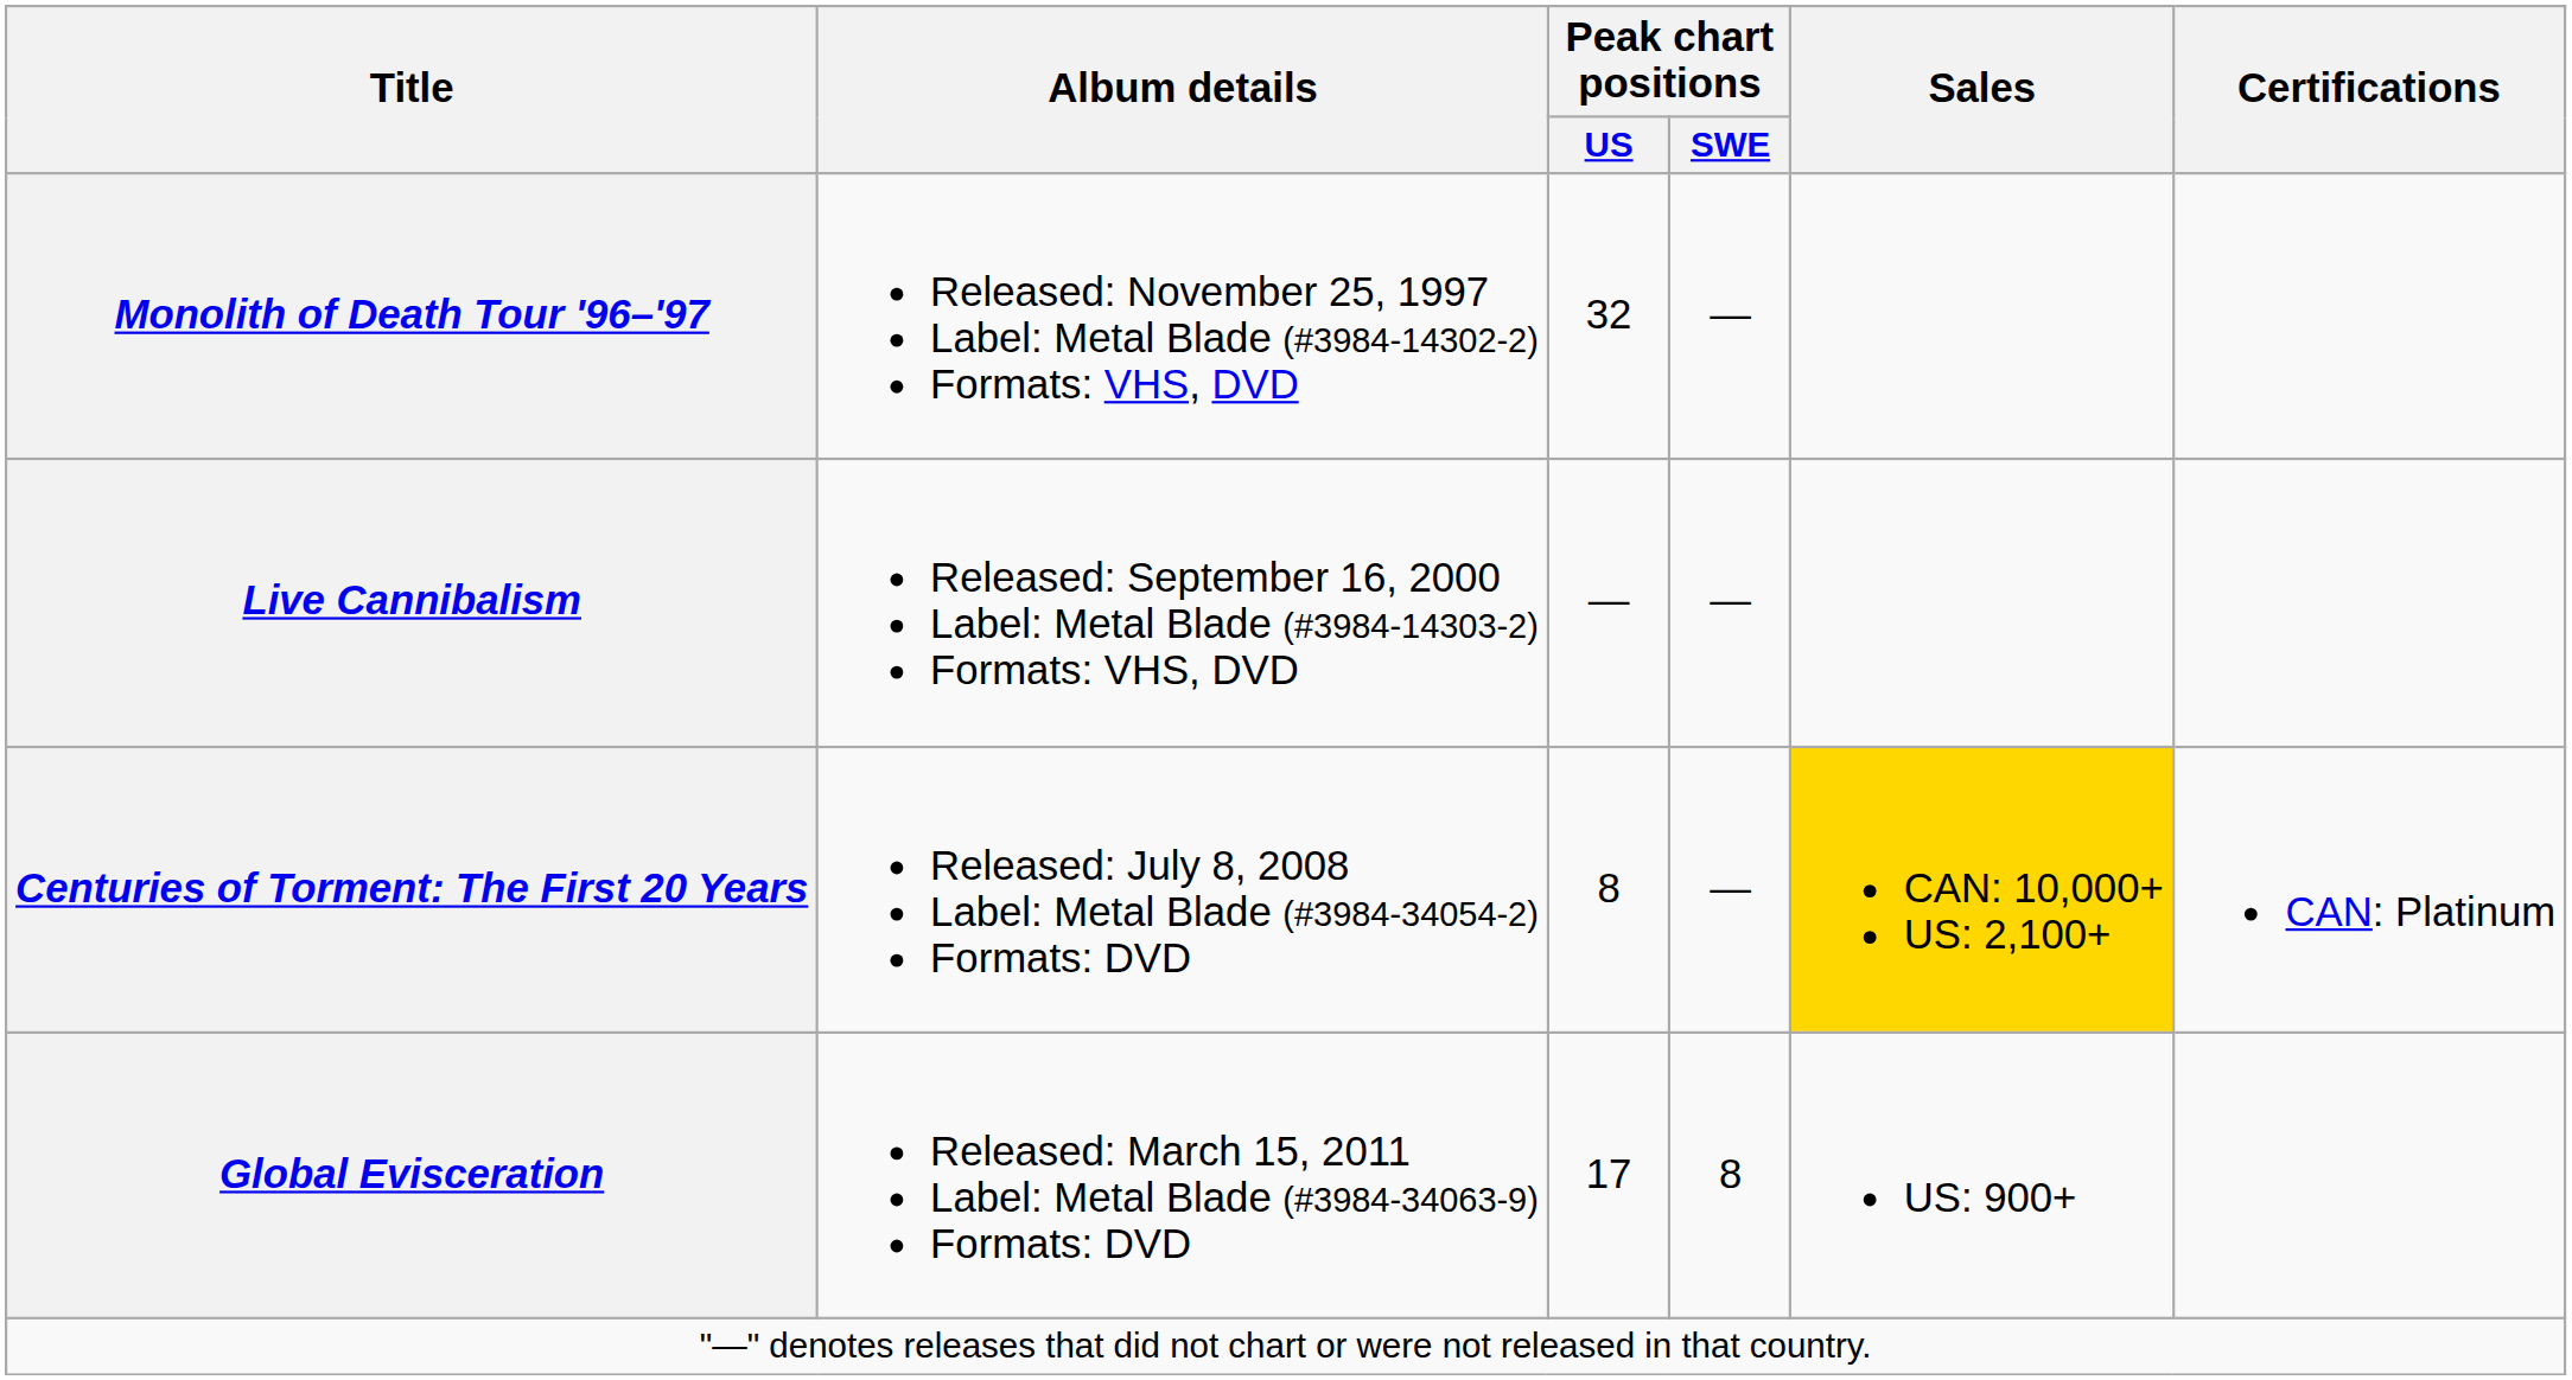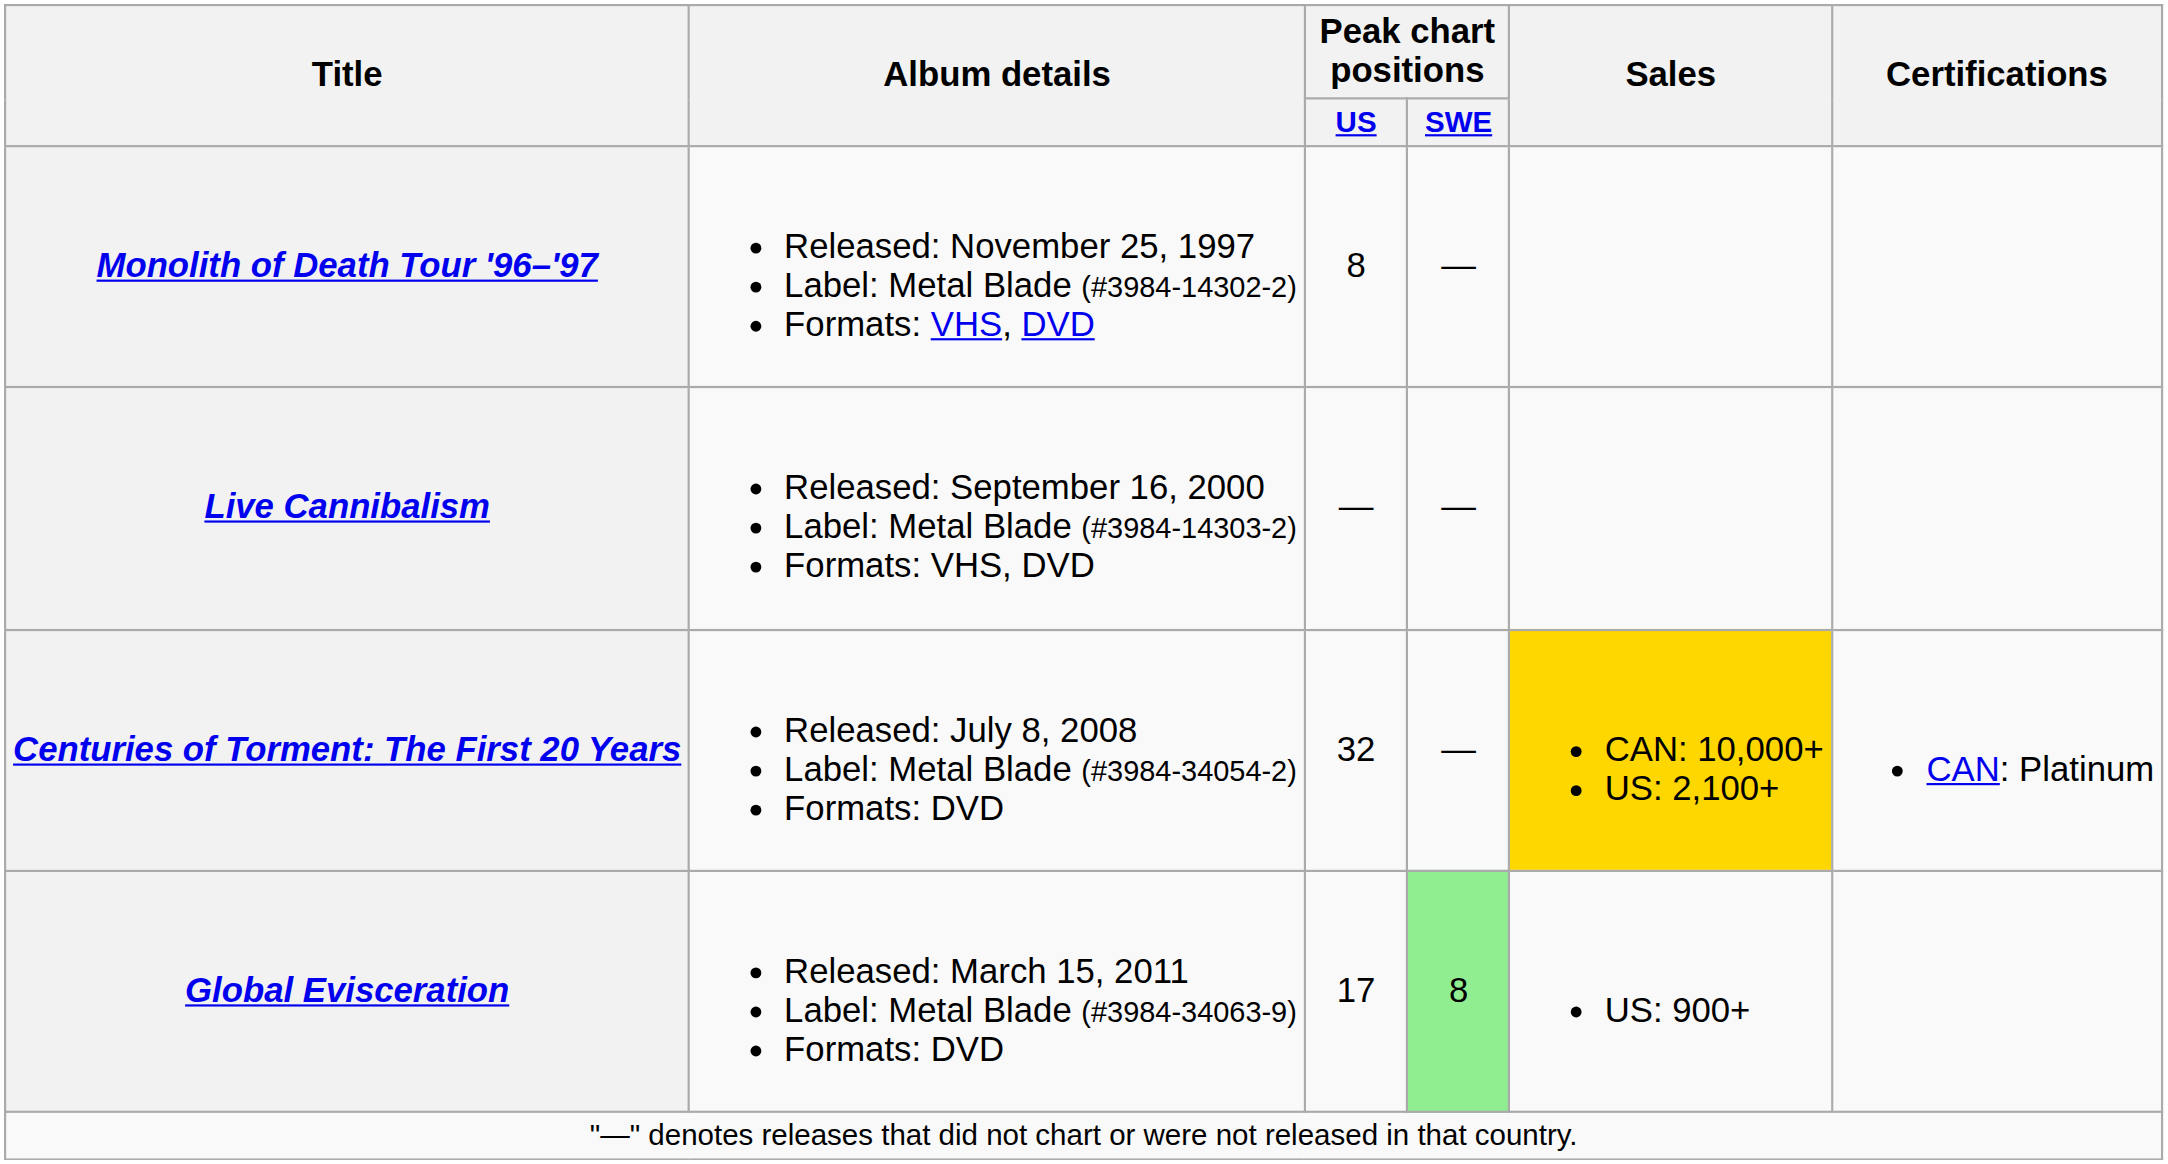Monolith of Death Tour '96–'97 | Peak chart positions / US: 32 -> 8
Centuries of Torment: The First 20 Years | Peak chart positions / US: 8 -> 32
Global Evisceration | Peak chart positions / SWE: no background -> lightgreen background
